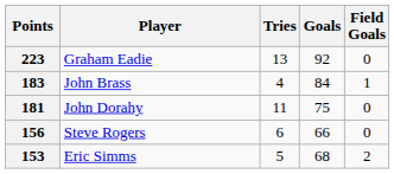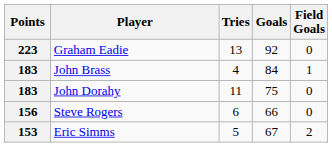John Dorahy | Points: 181 -> 183
Eric Simms | Goals: 68 -> 67
